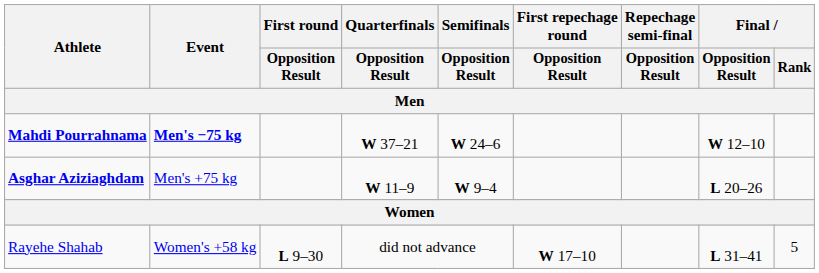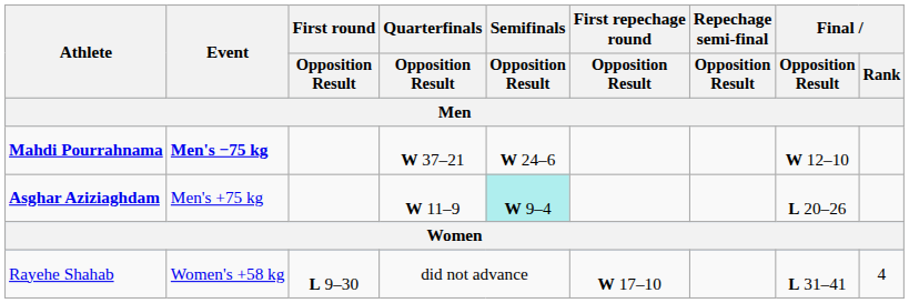Asghar Aziziaghdam | Semifinals / Opposition Result: no background -> paleturquoise background
Rayehe Shahab | Final / Rank: 5 -> 4
